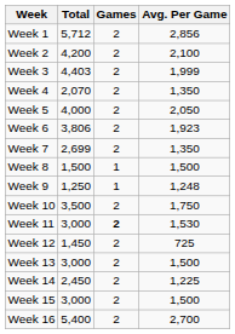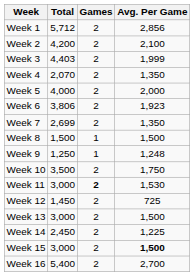Week 5 | Avg. Per Game: 2,050 -> 2,000
Week 15 | Avg. Per Game: normal -> bold
